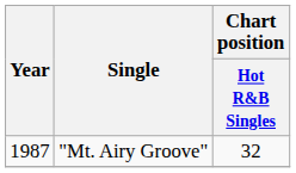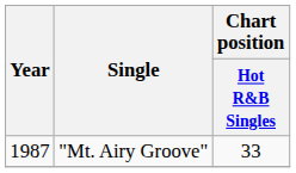"Mt. Airy Groove" | Chart position / Hot R&B Singles: 32 -> 33
